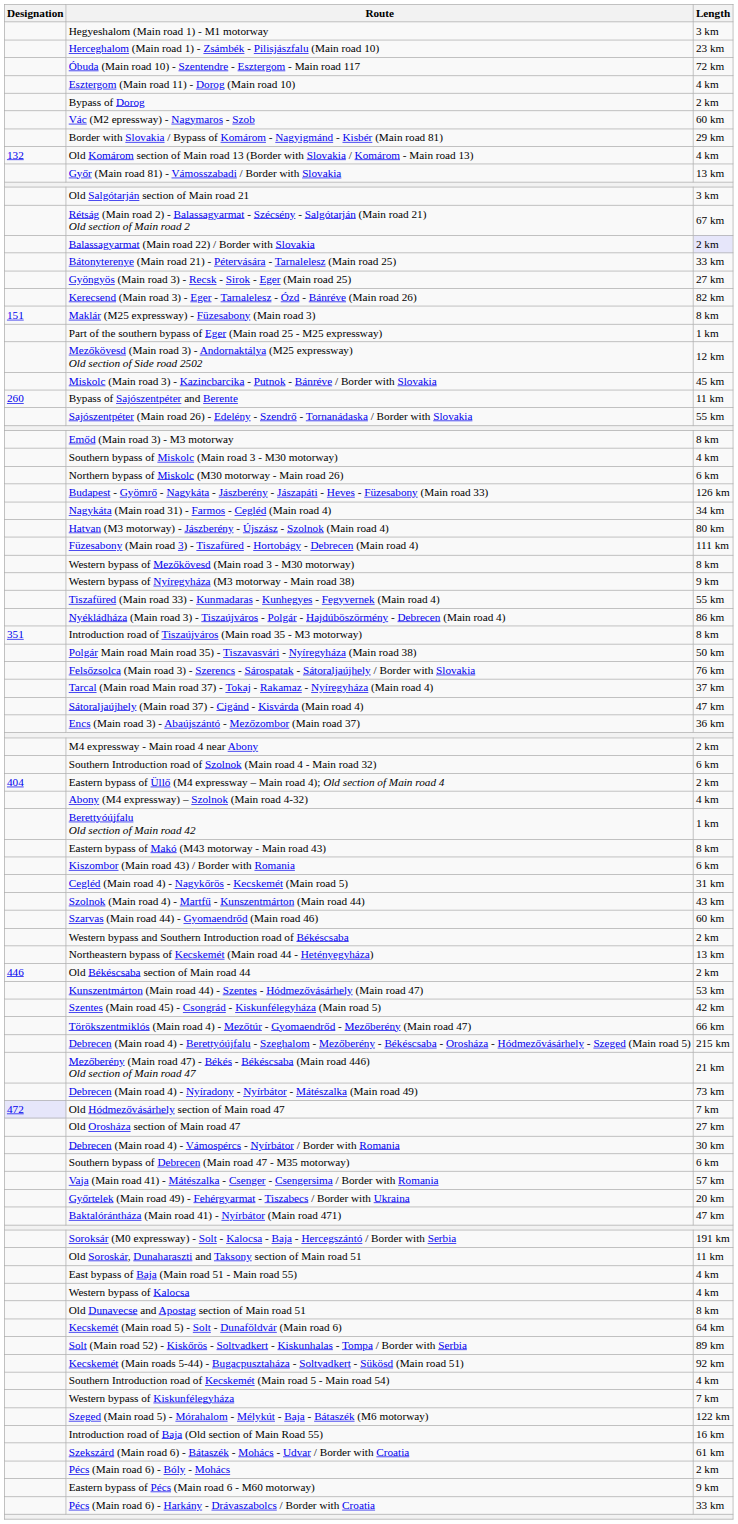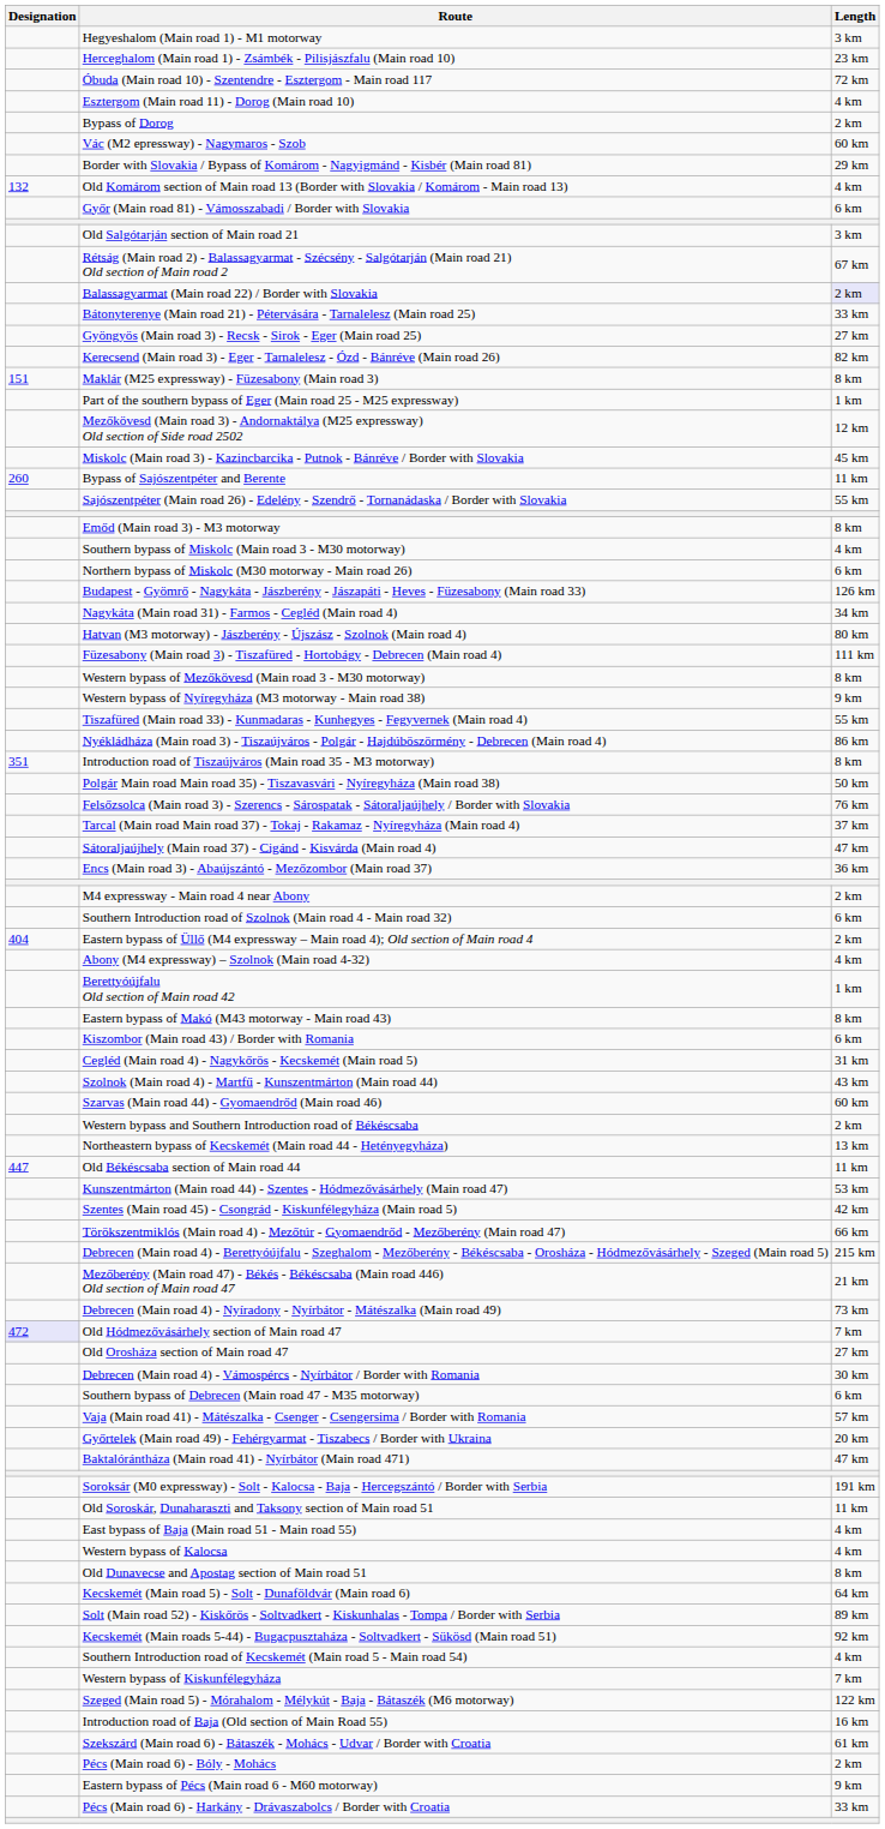Győr (Main road 81) - Vámosszabadi / Border with Slovakia | Length: 13 km -> 6 km
Old Békéscsaba section of Main road 44 | Designation: 446 -> 447
Old Békéscsaba section of Main road 44 | Length: 2 km -> 11 km
